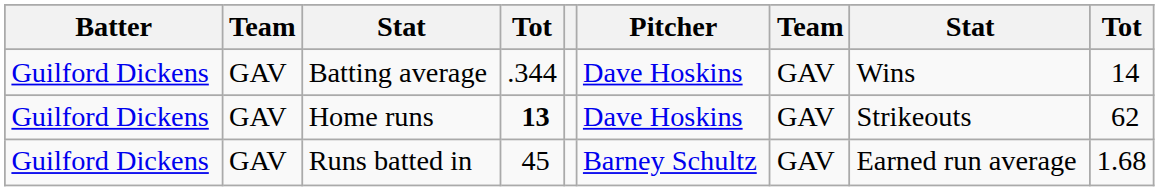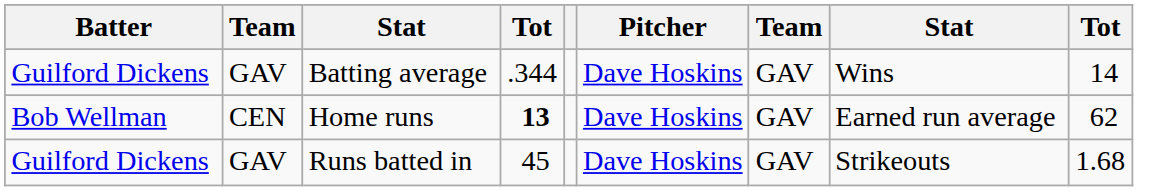Home runs | Batter: Guilford Dickens -> Bob Wellman
Home runs | column 2: GAV -> CEN
Home runs | column 8: Strikeouts -> Earned run average
Runs batted in | Pitcher: Barney Schultz -> Dave Hoskins
Runs batted in | column 8: Earned run average -> Strikeouts
